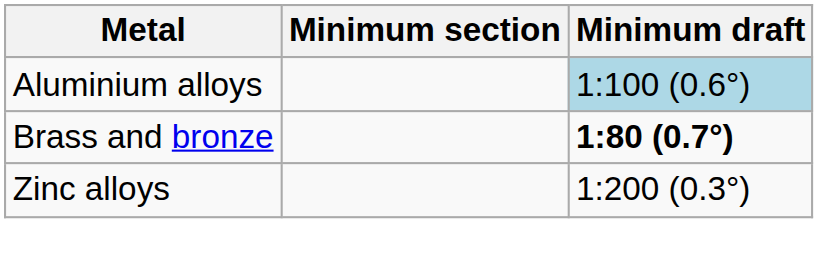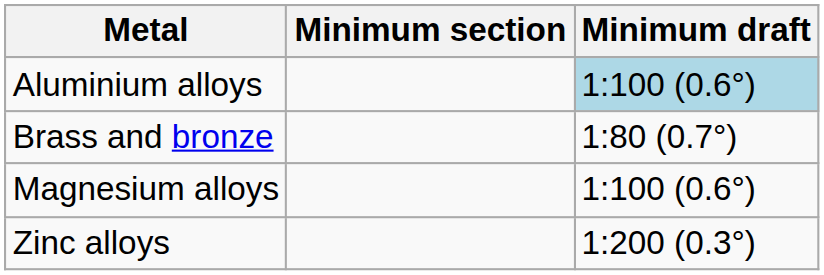Brass and bronze | Minimum draft: bold -> normal
+ row: Magnesium alloys | 1:100 (0.6°)
